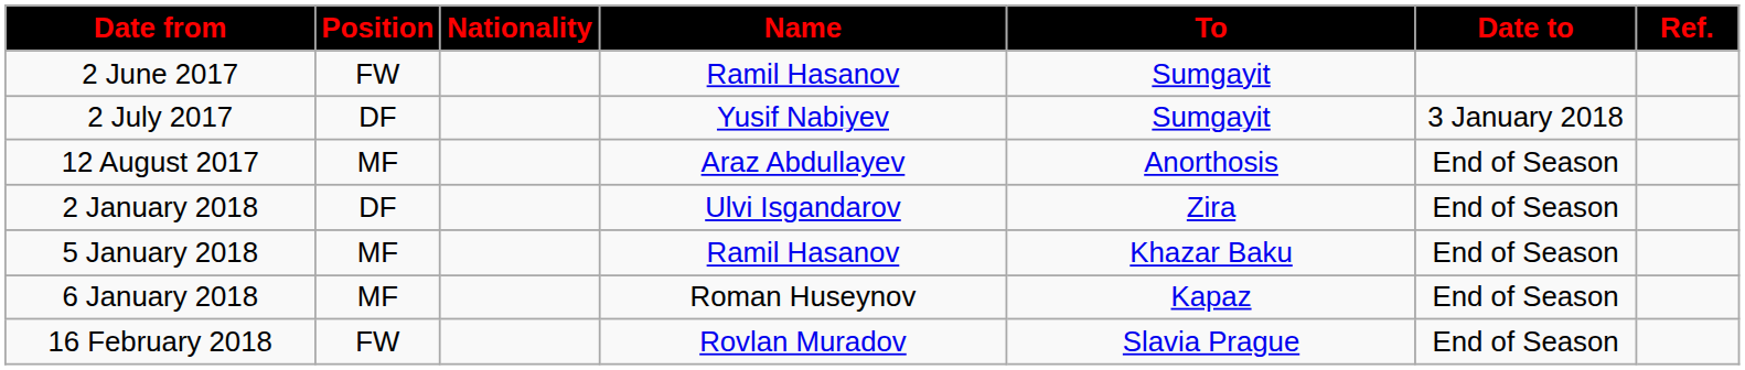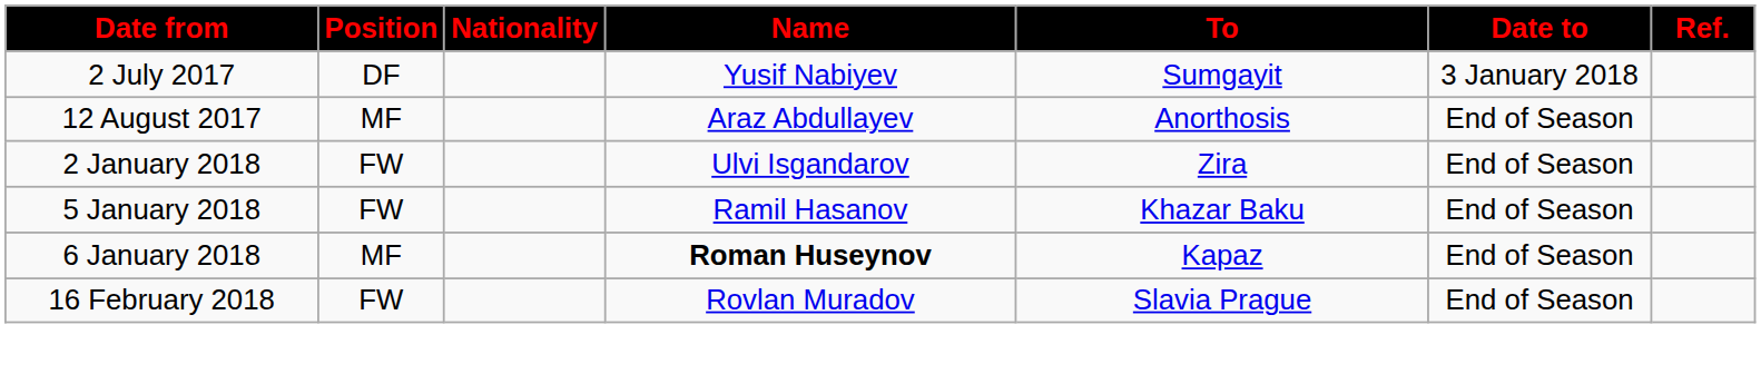- row: 2 June 2017 | FW | Ramil Hasanov | Sumgayit
2 January 2018 | Position: DF -> FW
5 January 2018 | Position: MF -> FW
6 January 2018 | Name: normal -> bold
